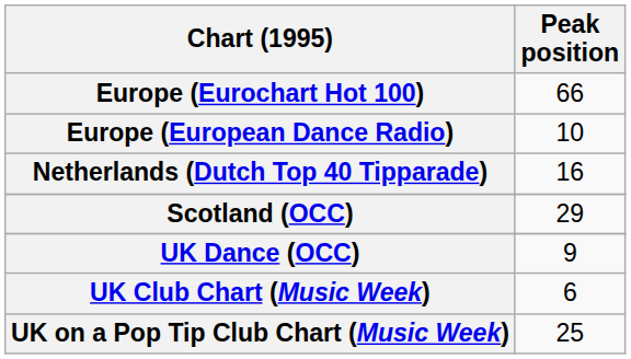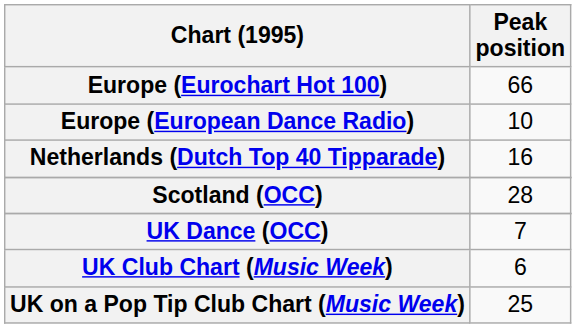Scotland (OCC) | Peak position: 29 -> 28
UK Dance (OCC) | Peak position: 9 -> 7
